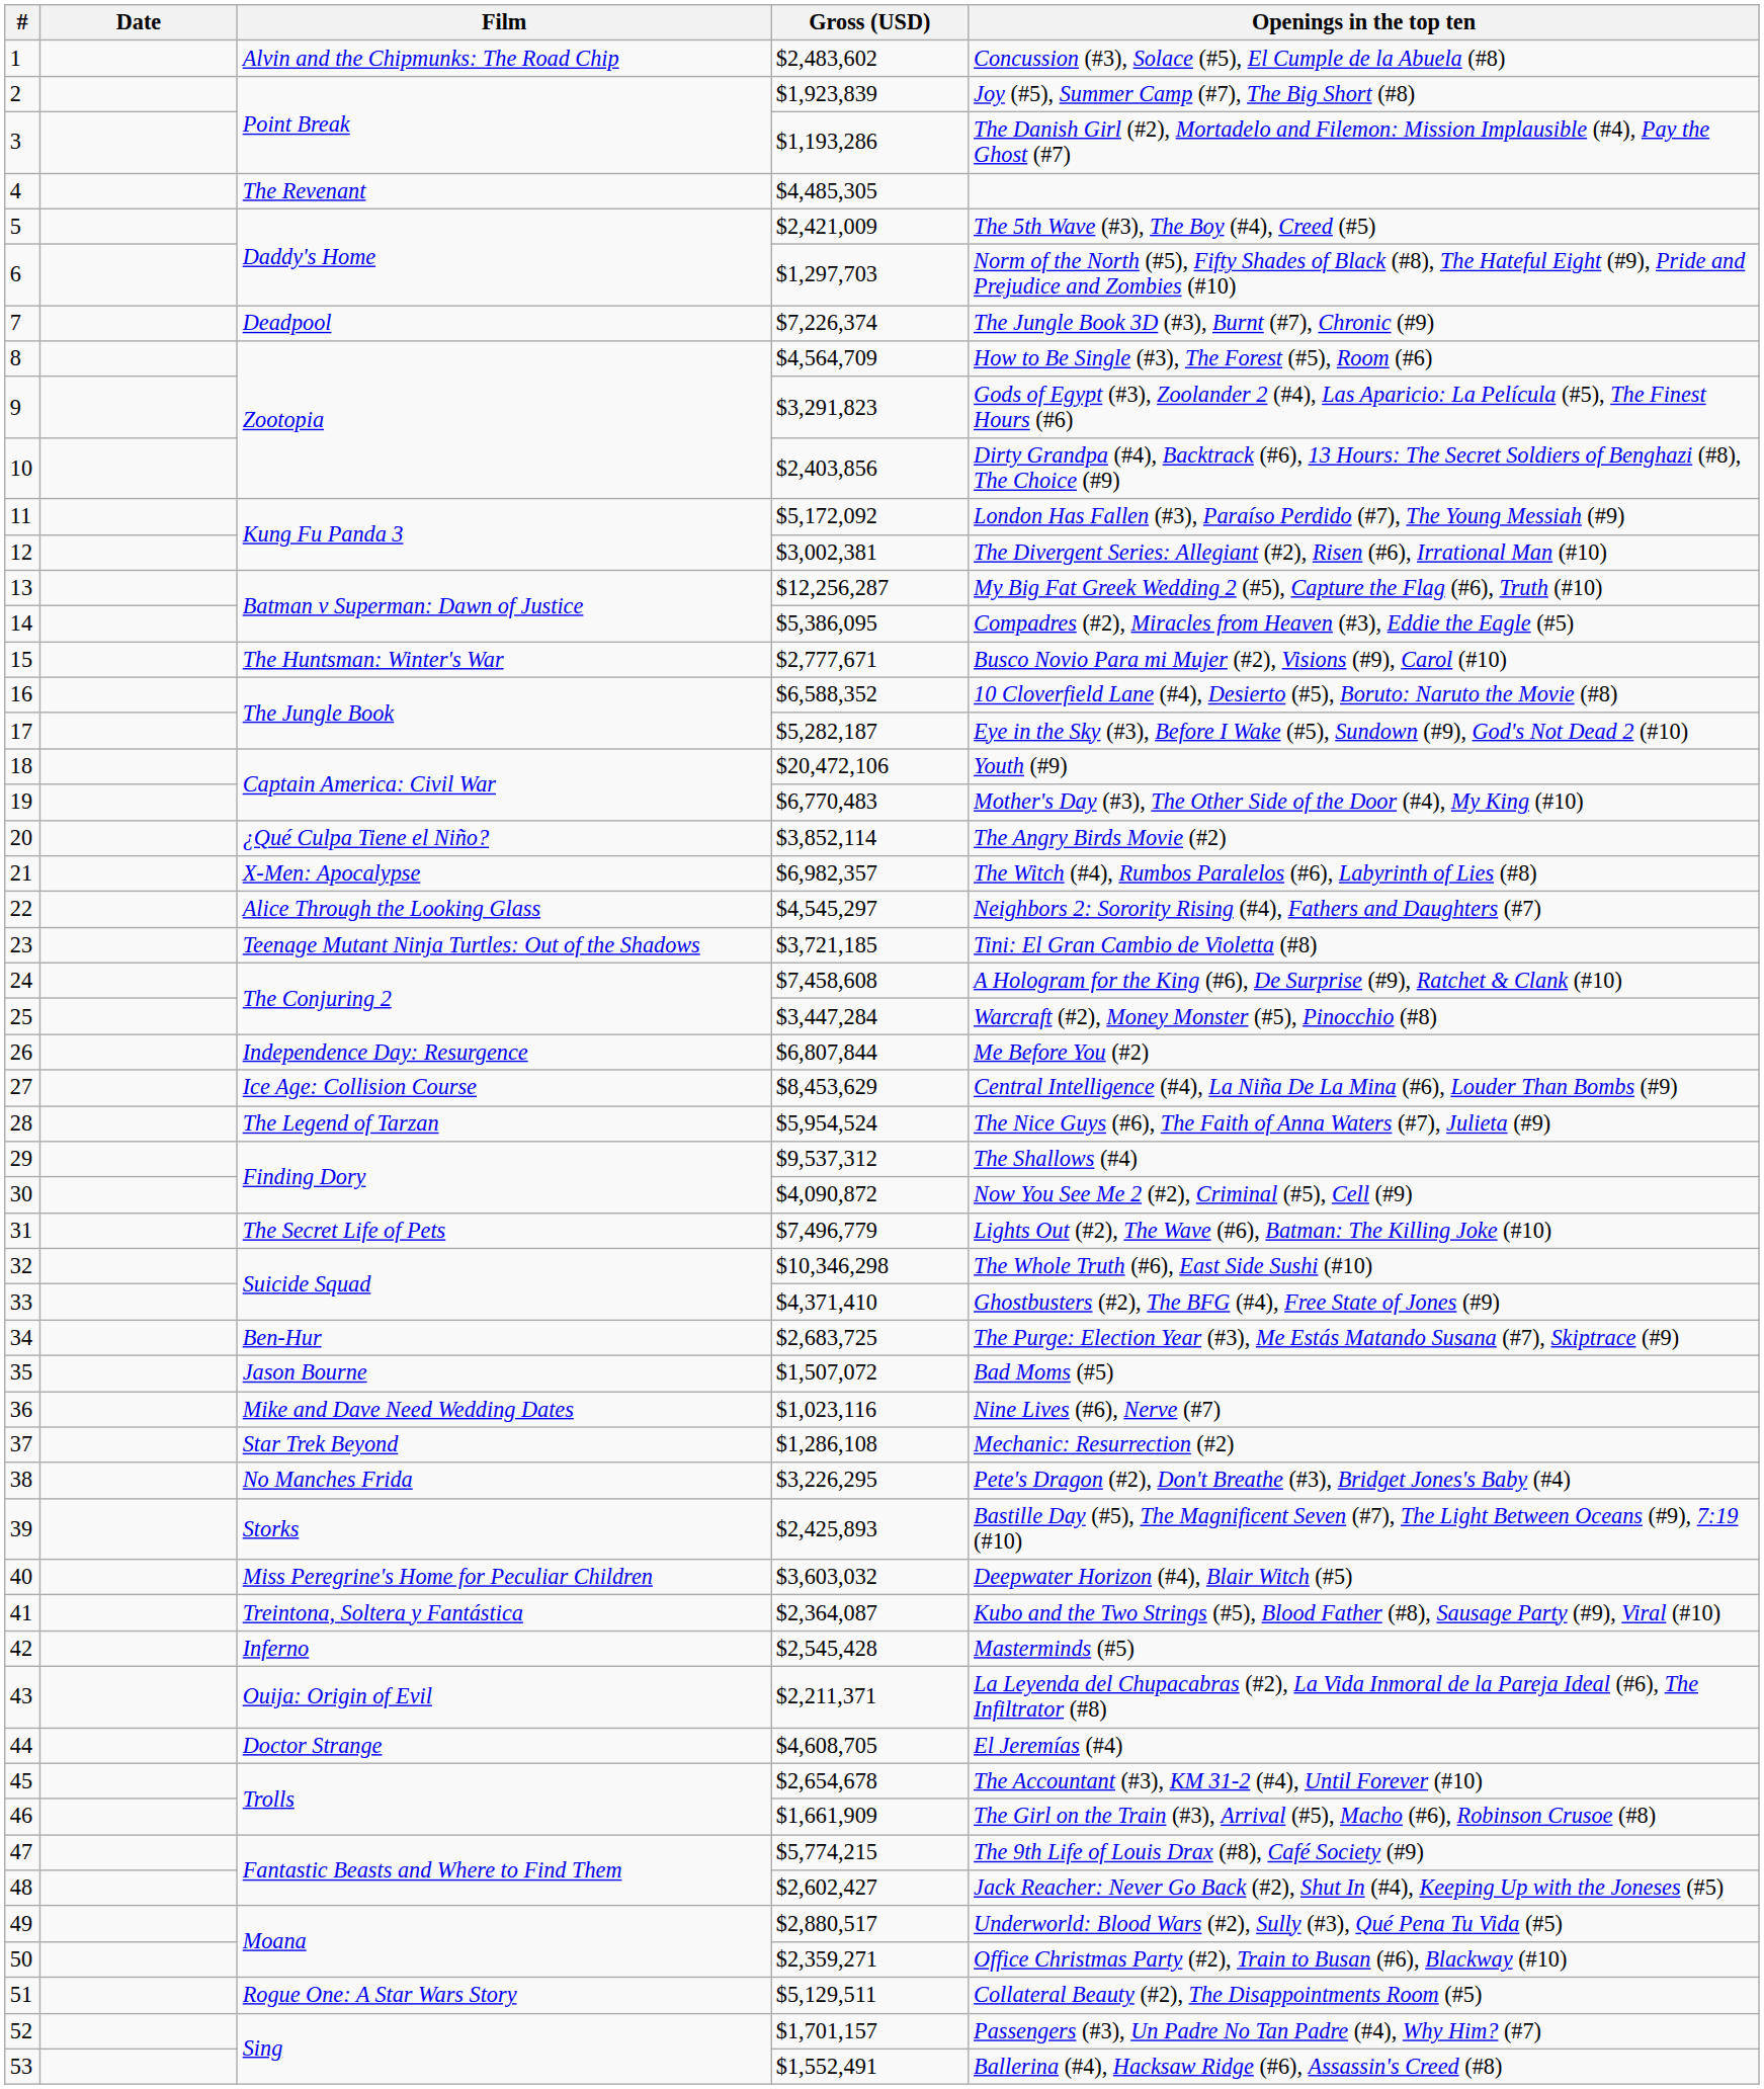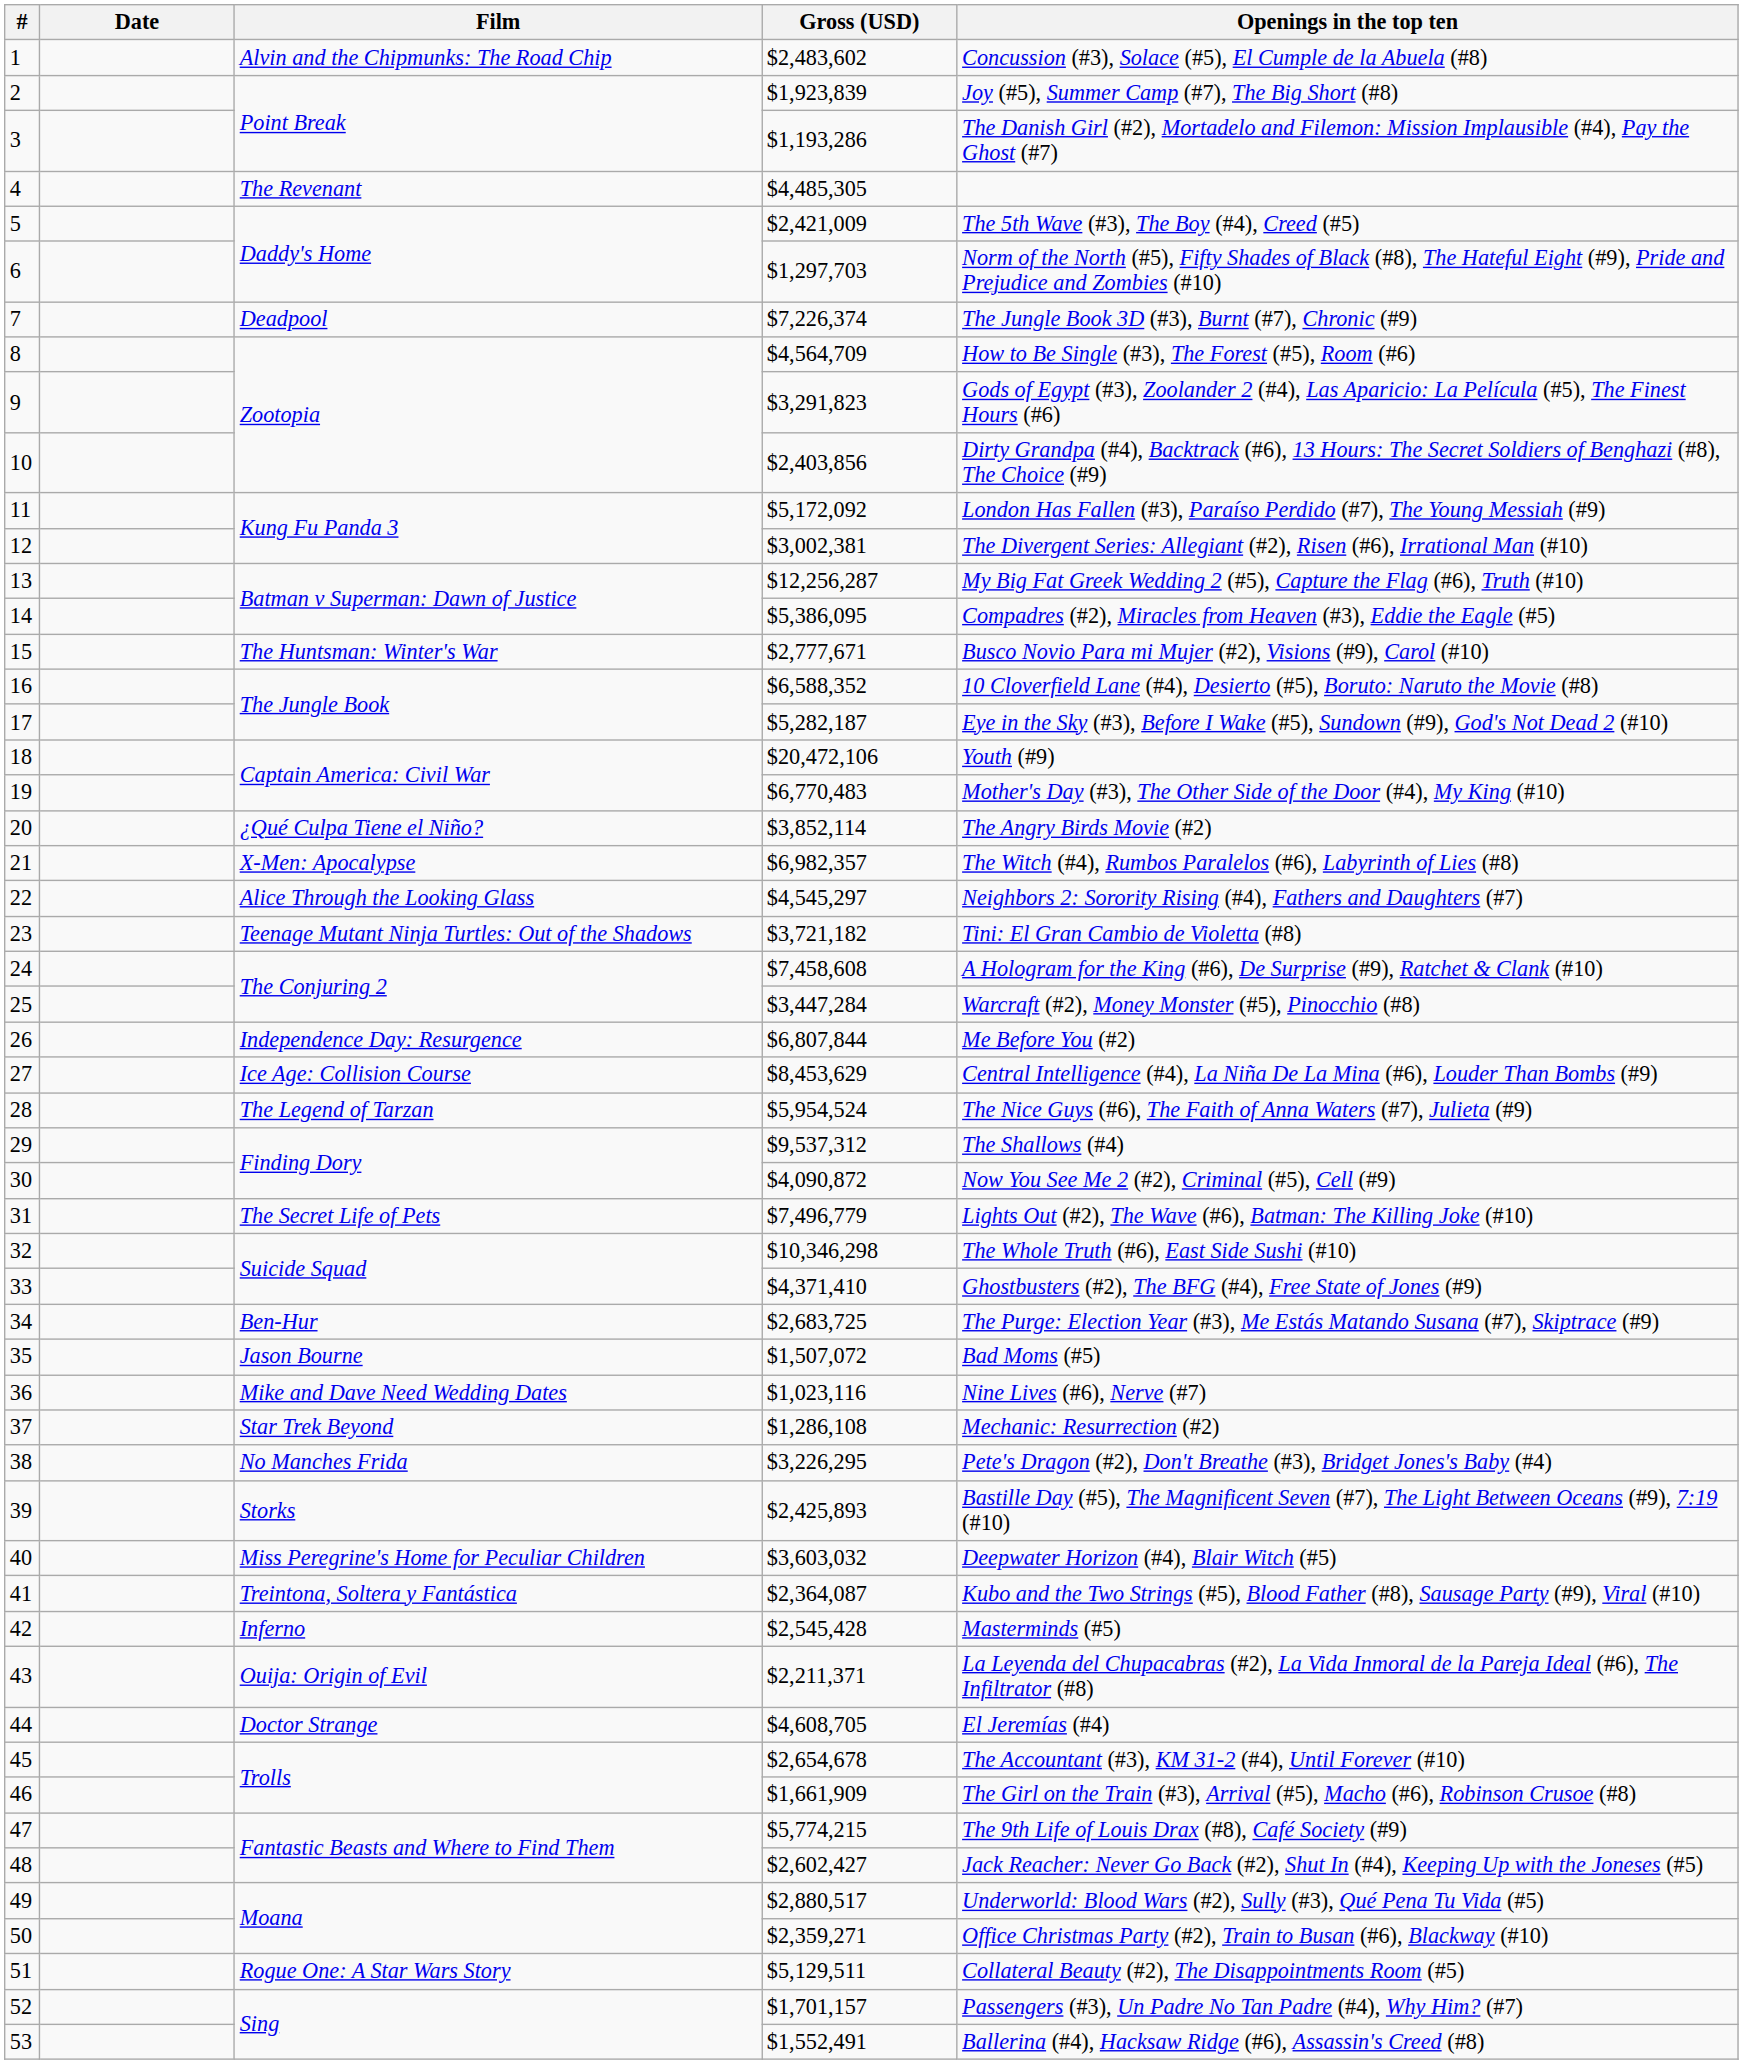23 | Gross (USD): $3,721,185 -> $3,721,182
